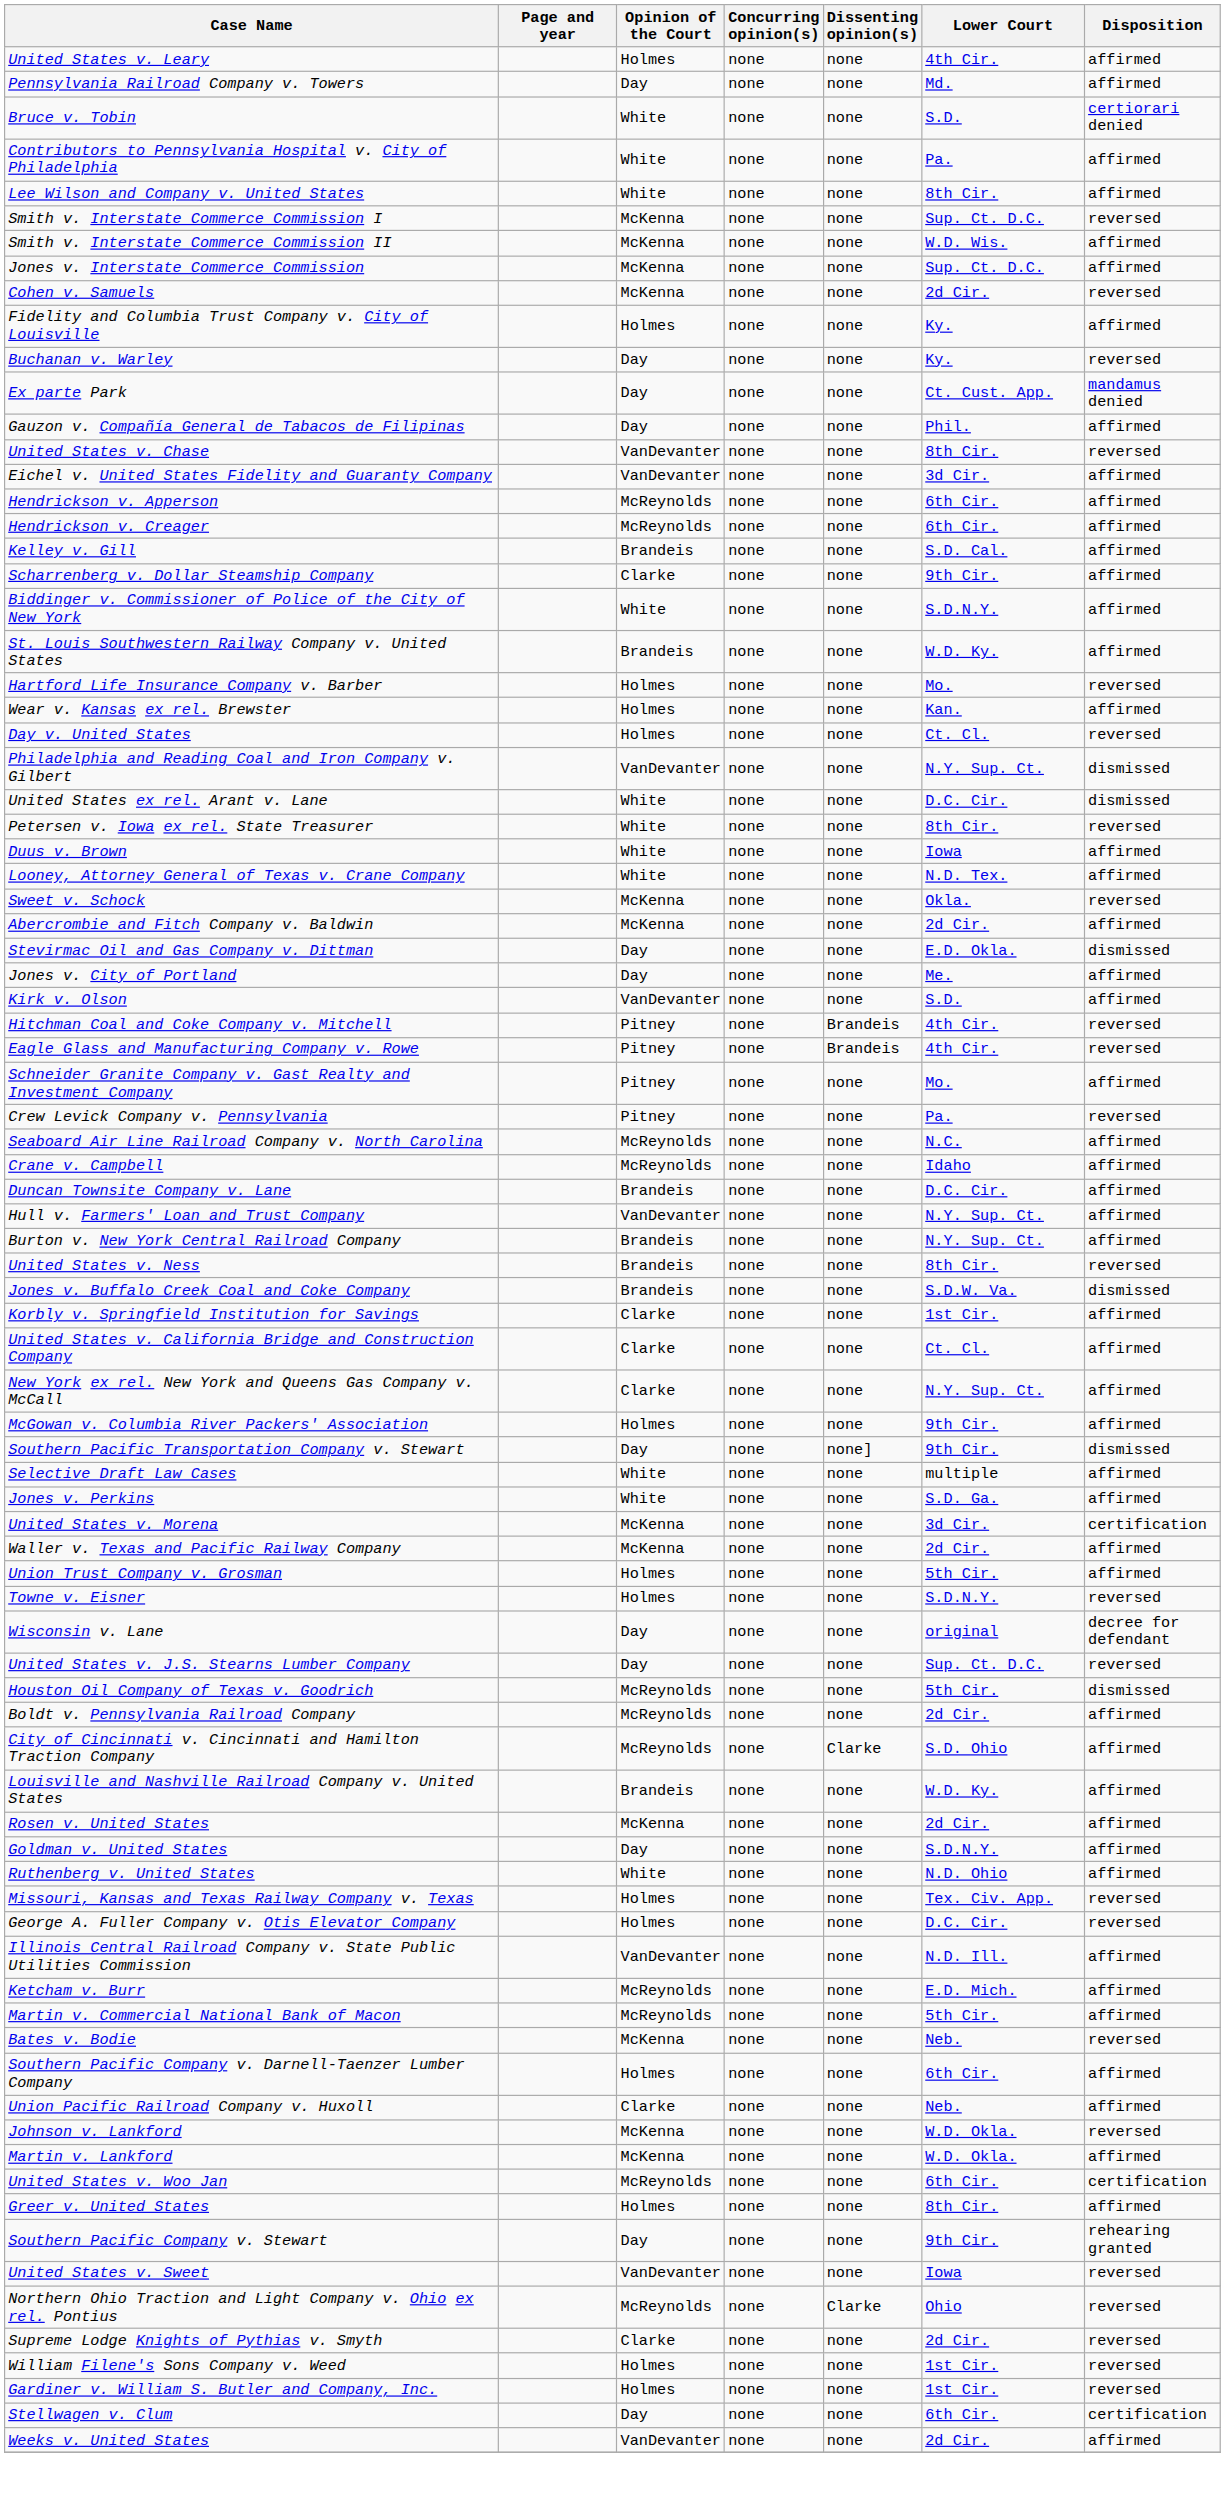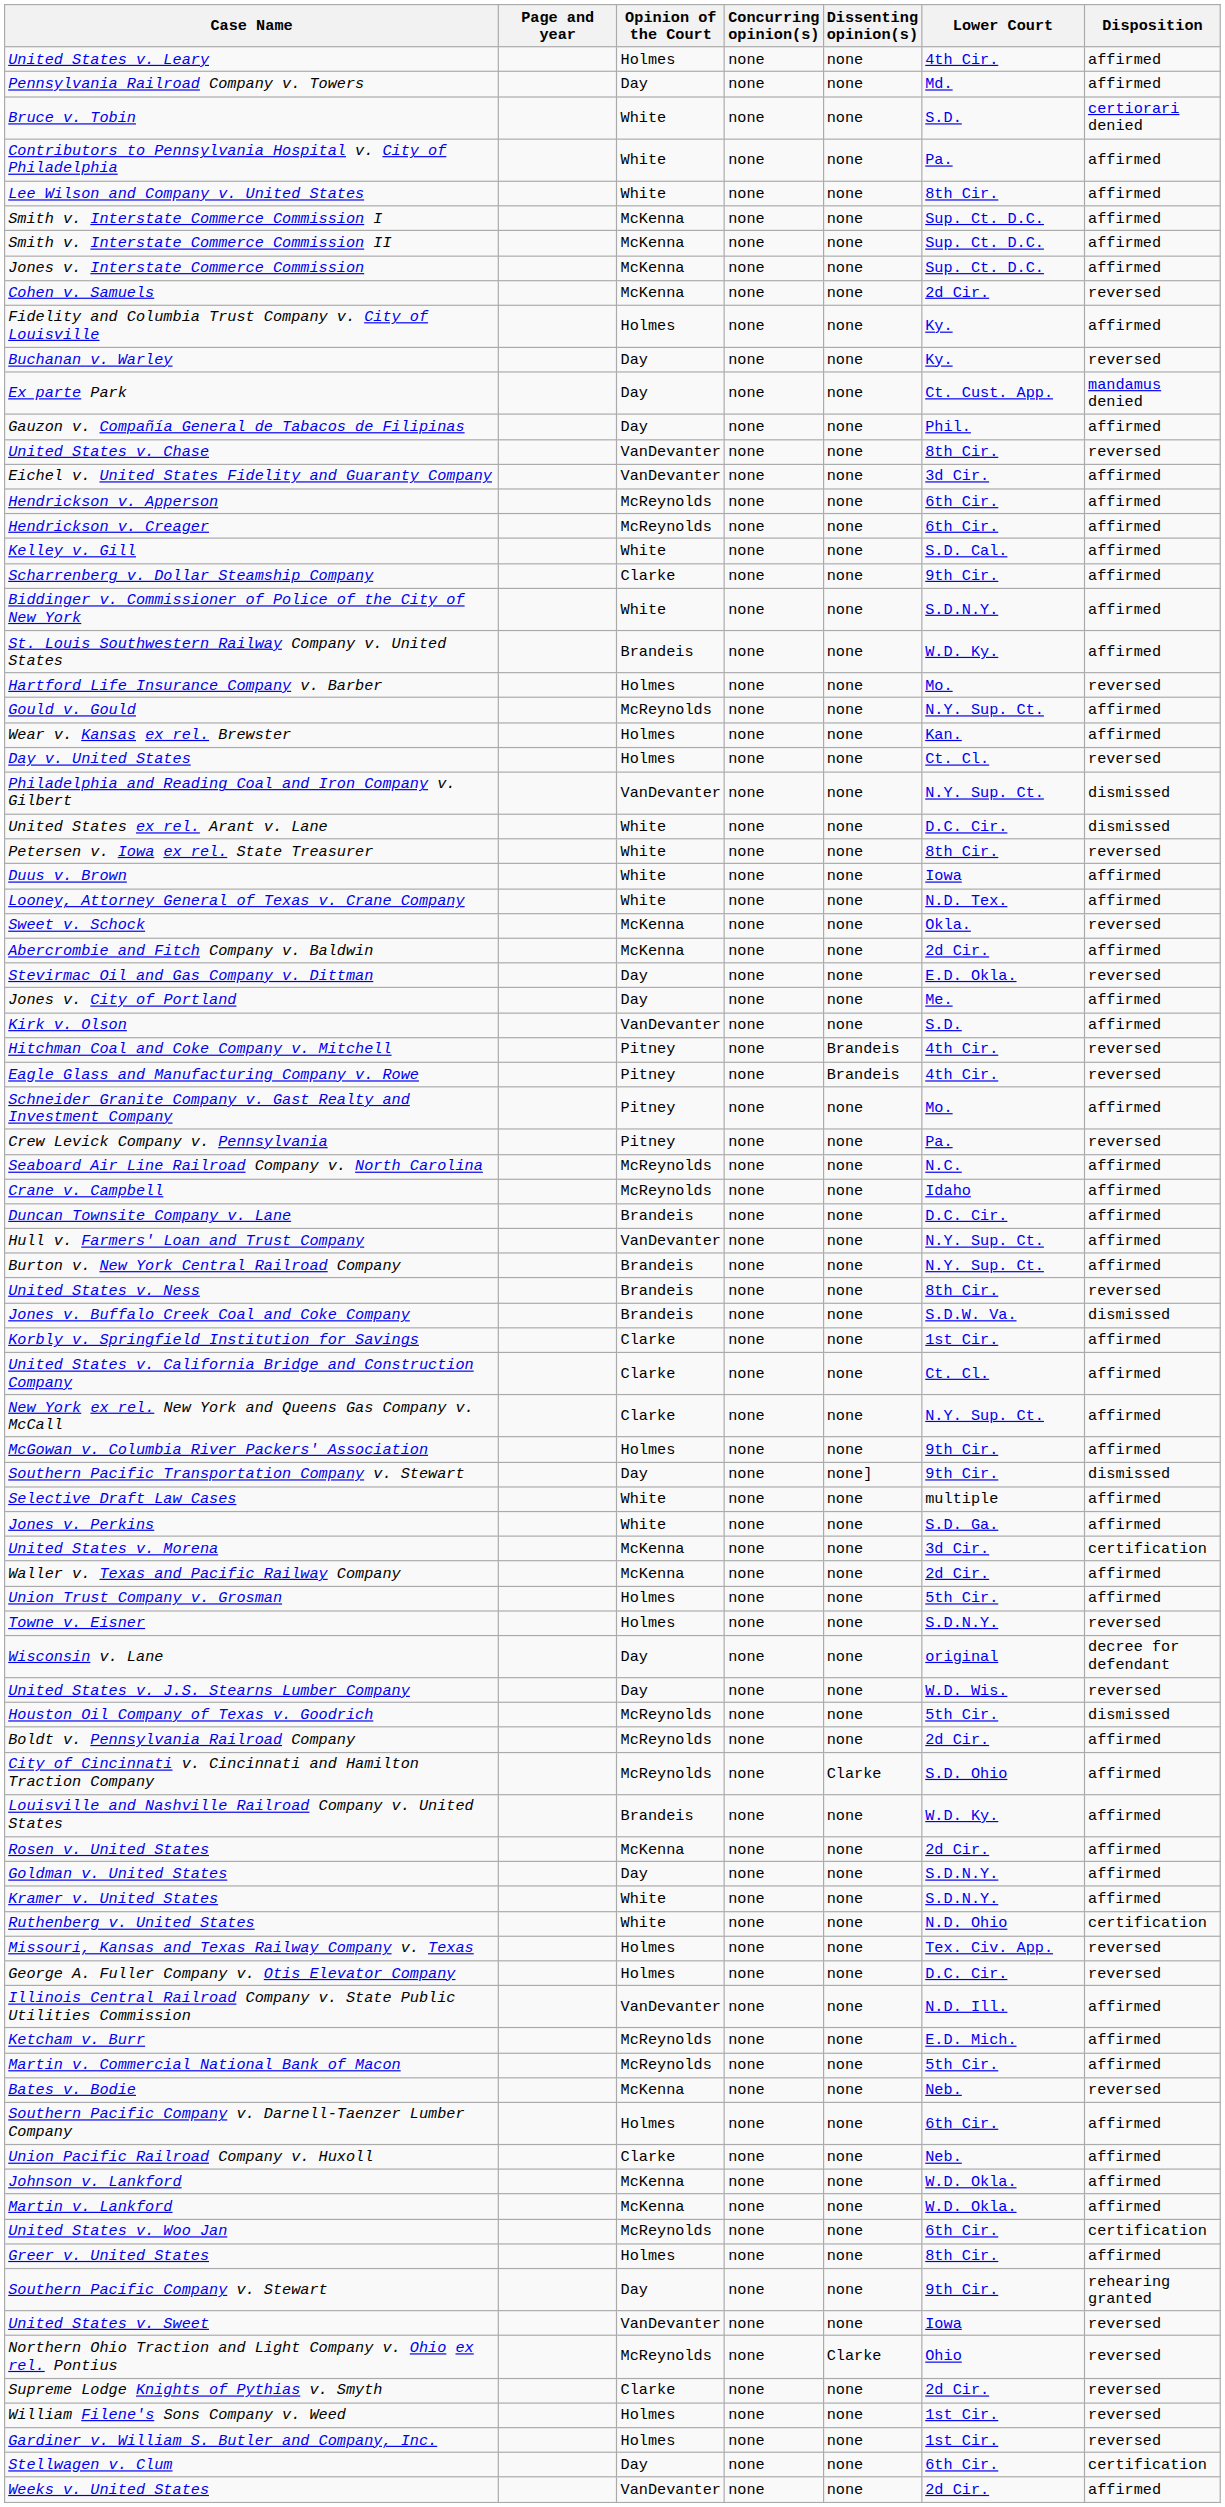Smith v. Interstate Commerce Commission I | Disposition: reversed -> affirmed
Smith v. Interstate Commerce Commission II | Lower Court: W.D. Wis. -> Sup. Ct. D.C.
Kelley v. Gill | Opinion of the Court: Brandeis -> White
+ row: Gould v. Gould | McReynolds | none | none | N.Y. Sup. Ct. | affirmed
Stevirmac Oil and Gas Company v. Dittman | Disposition: dismissed -> reversed
United States v. J.S. Stearns Lumber Company | Lower Court: Sup. Ct. D.C. -> W.D. Wis.
+ row: Kramer v. United States | White | none | none | S.D.N.Y. | affirmed
Ruthenberg v. United States | Disposition: affirmed -> certification
Johnson v. Lankford | Disposition: reversed -> affirmed
